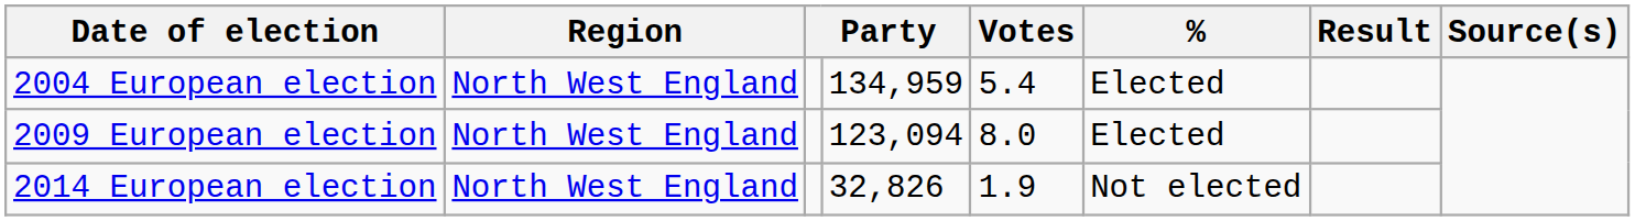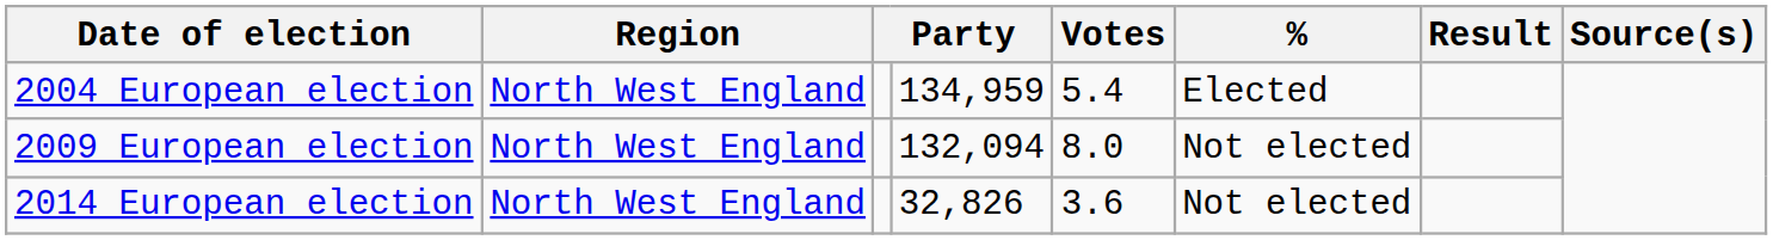2009 European election | column 4: 123,094 -> 132,094
2009 European election | %: Elected -> Not elected
2014 European election | Votes: 1.9 -> 3.6
